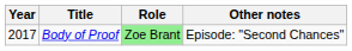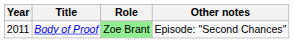Body of Proof | Year: 2017 -> 2011
